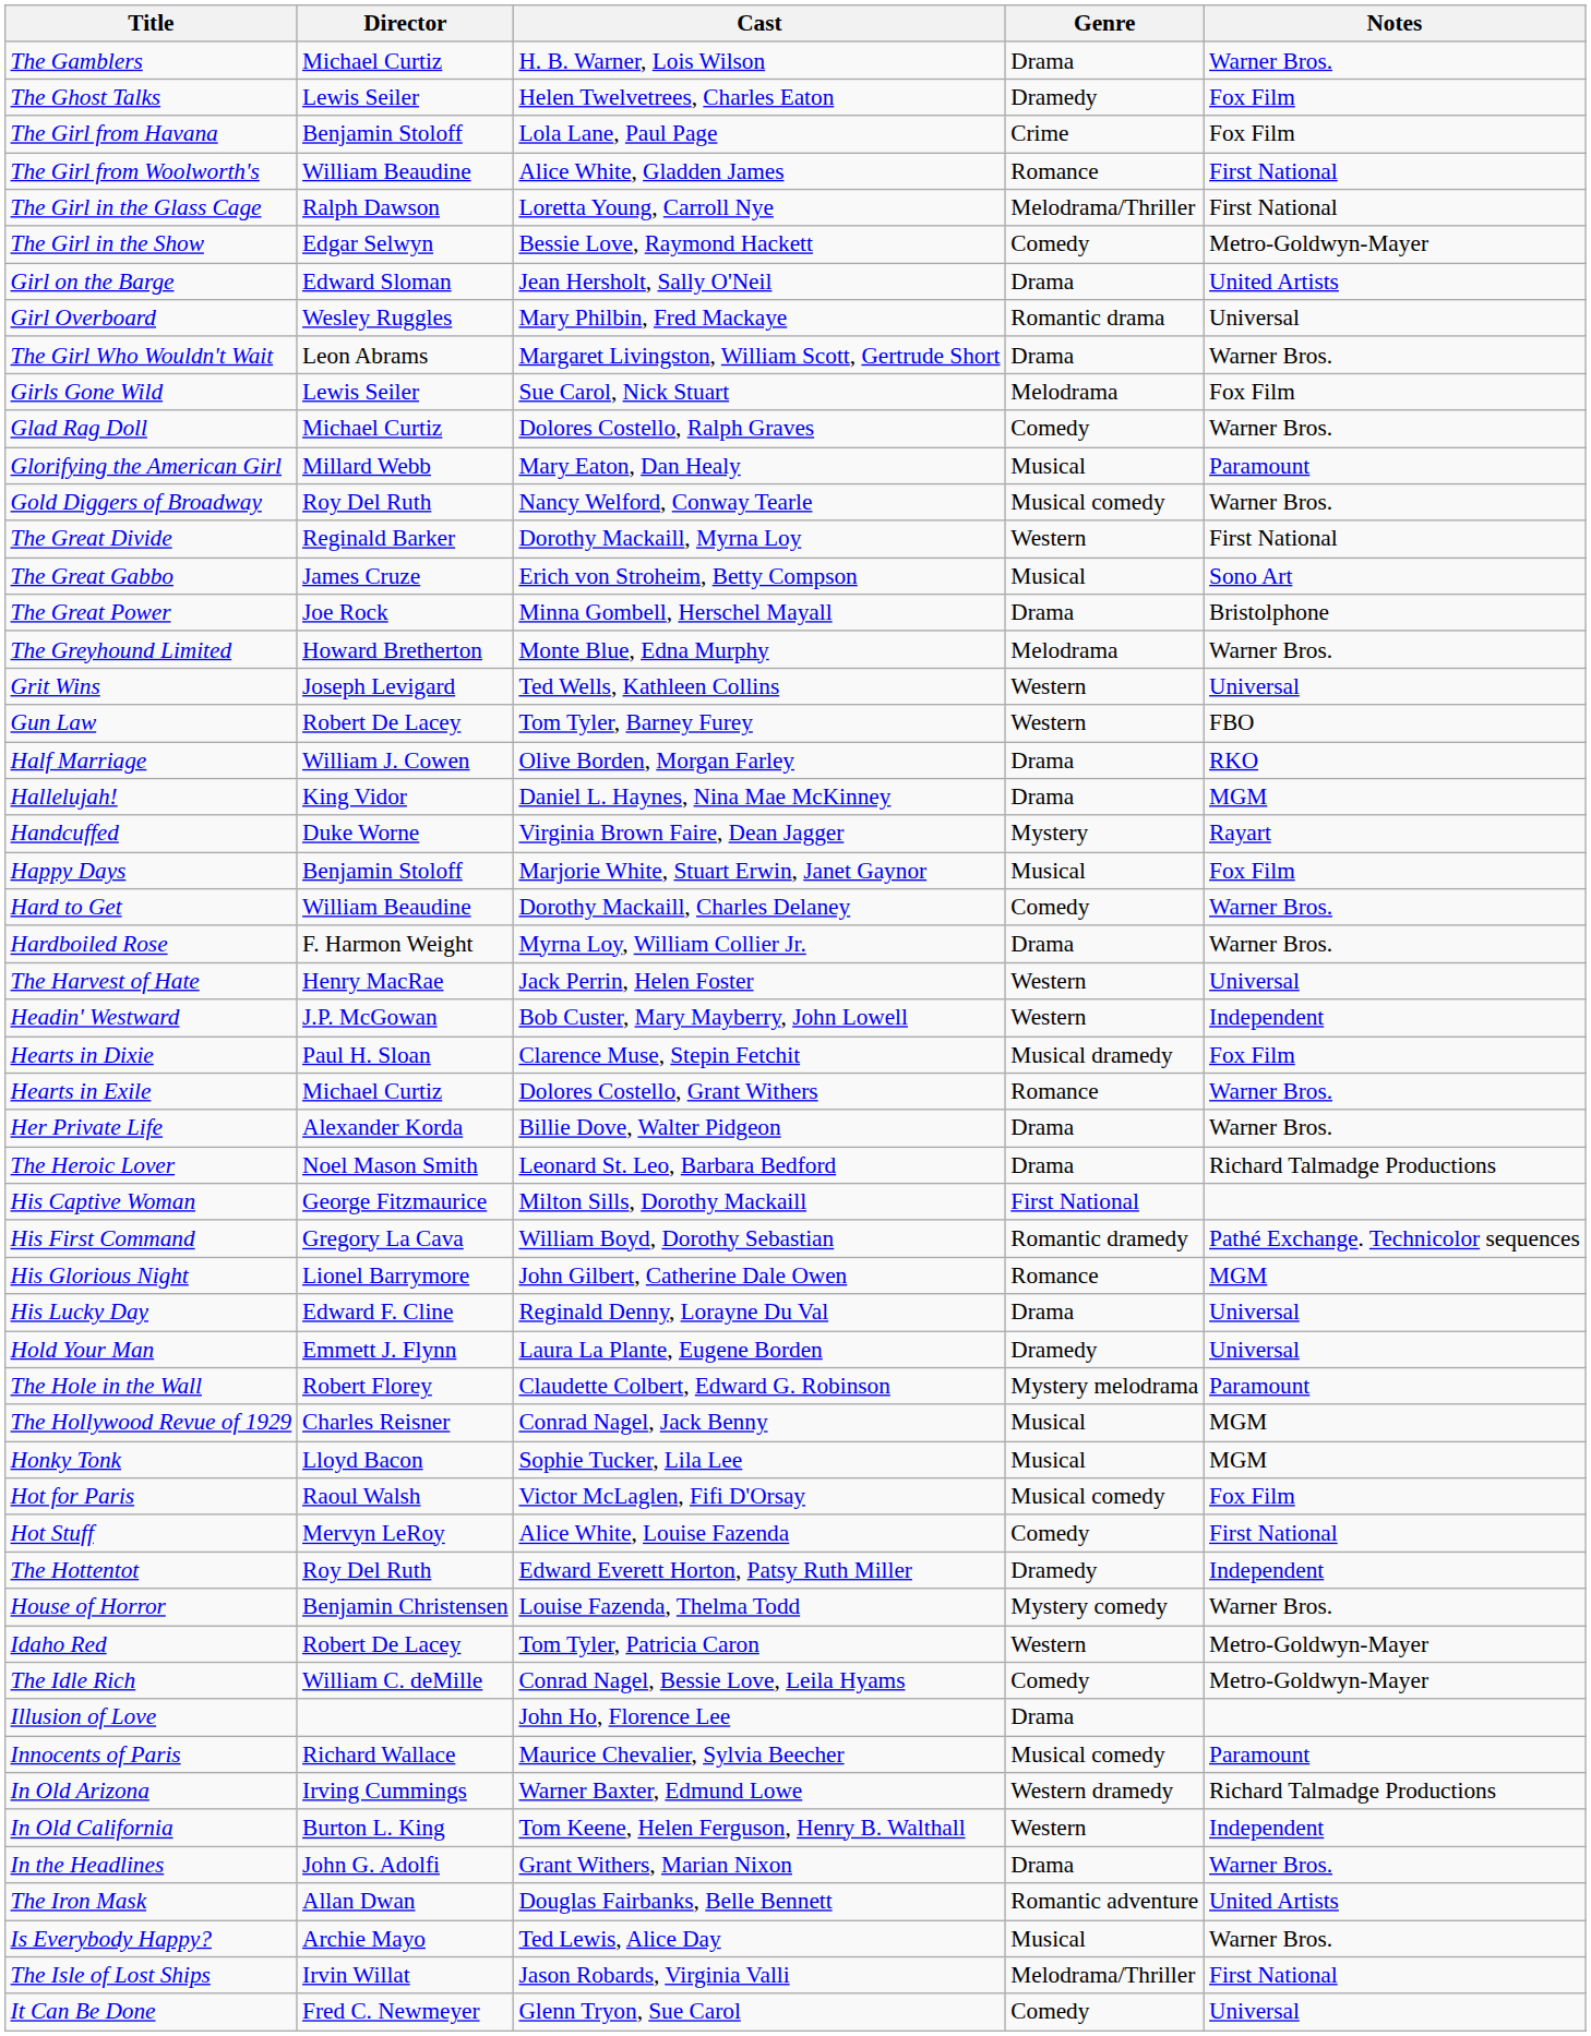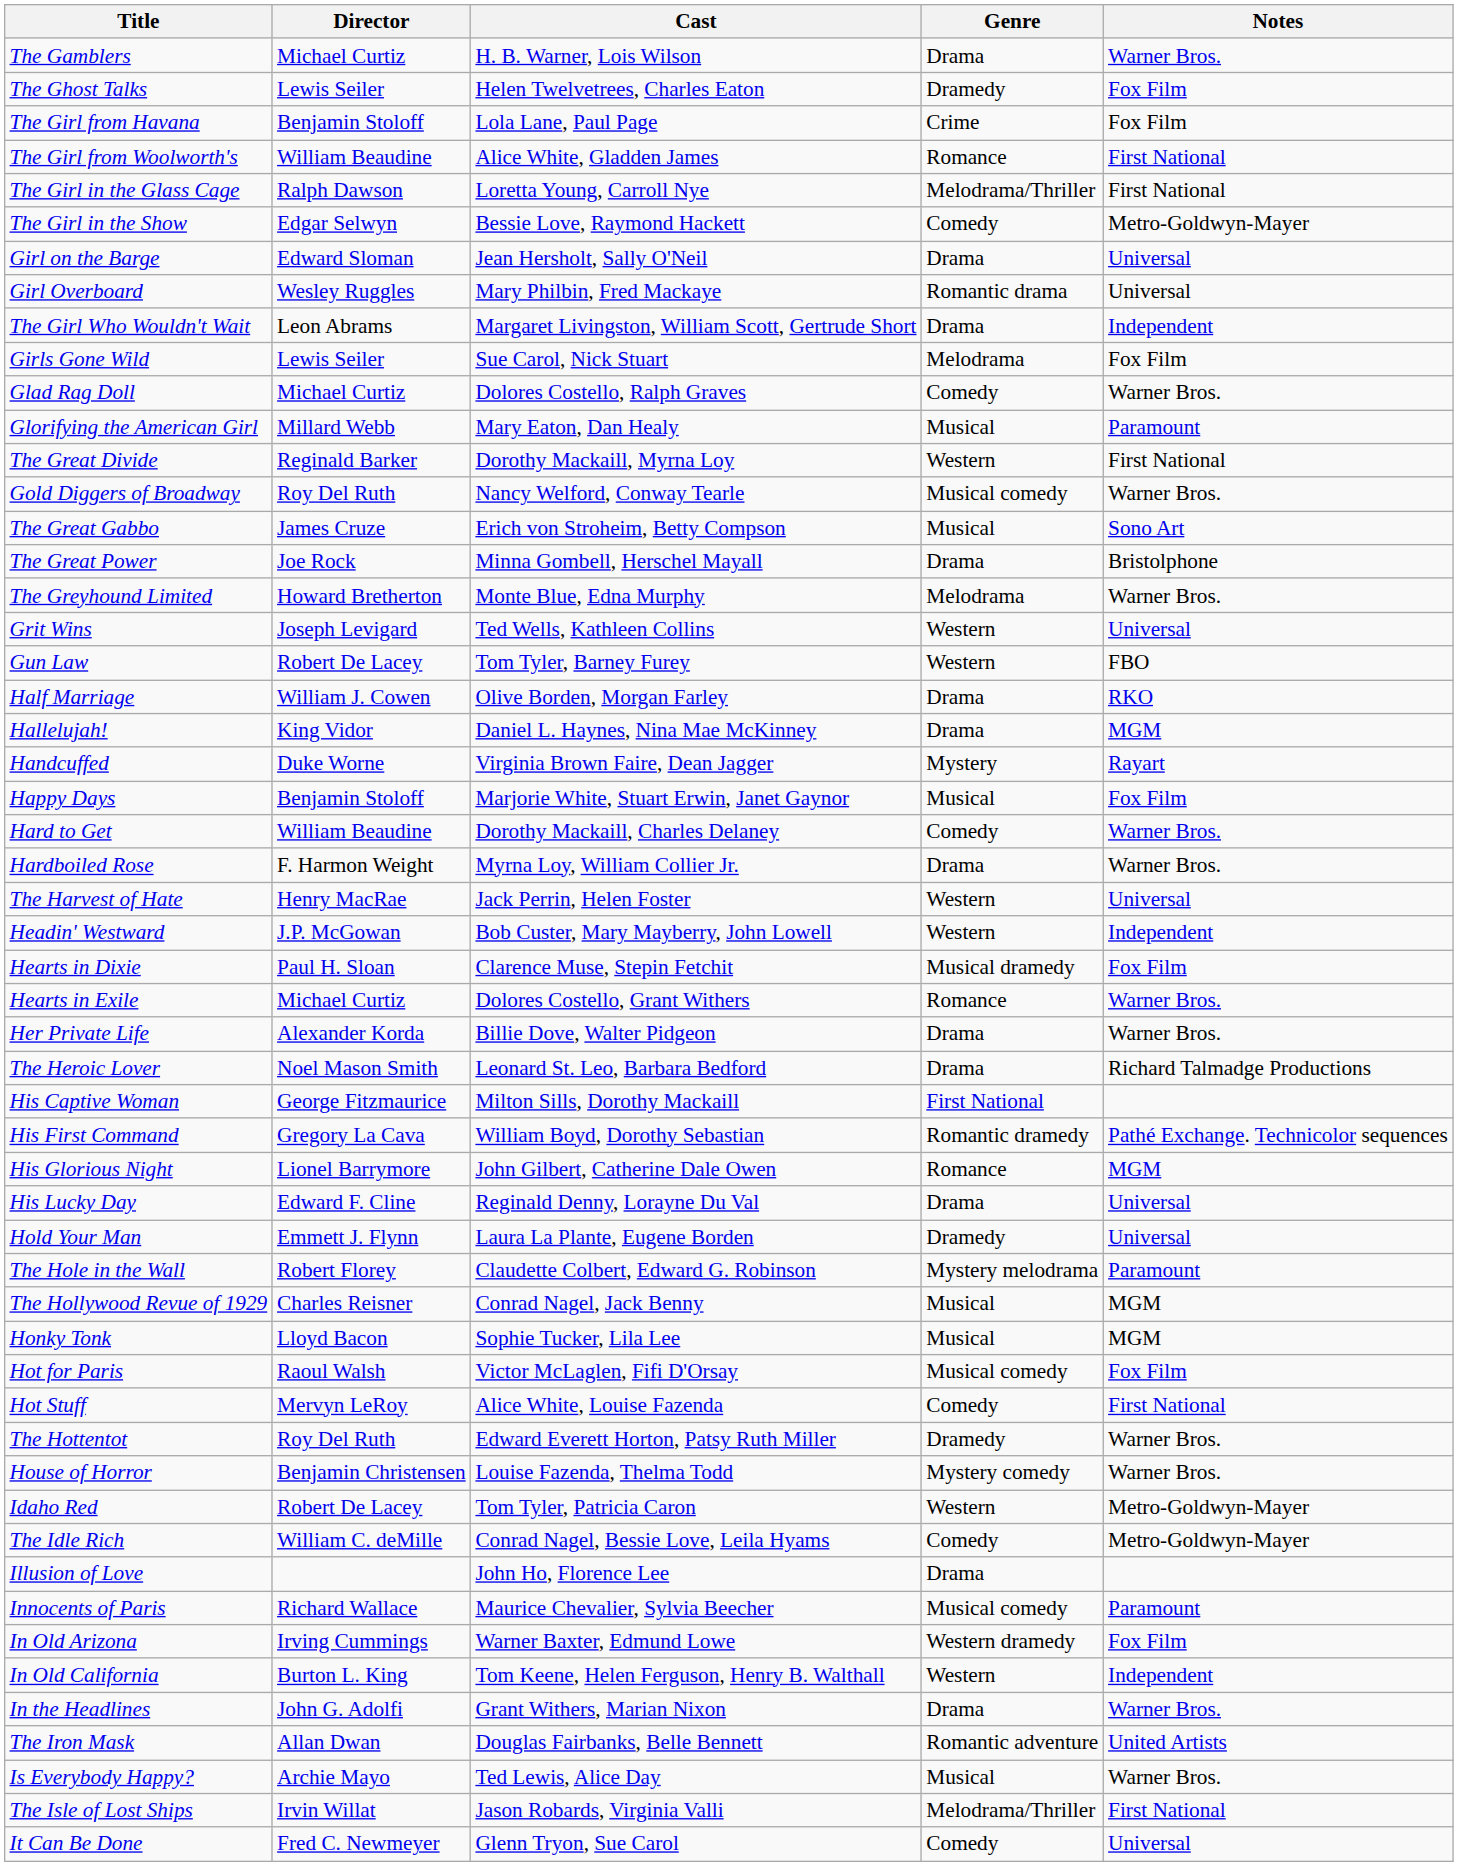Girl on the Barge | Notes: United Artists -> Universal
The Girl Who Wouldn't Wait | Notes: Warner Bros. -> Independent
rows swapped: Gold Diggers of Broadway <-> The Great Divide
The Hottentot | Notes: Independent -> Warner Bros.
In Old Arizona | Notes: Richard Talmadge Productions -> Fox Film
